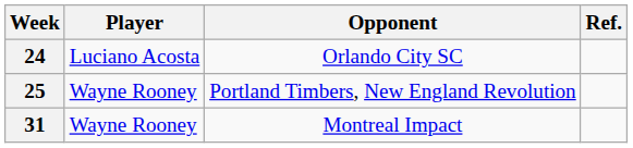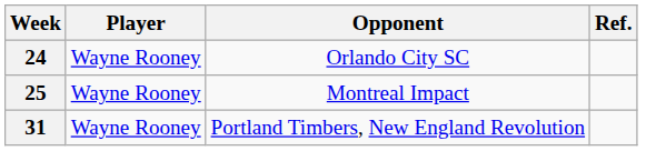24 | Player: Luciano Acosta -> Wayne Rooney
25 | Opponent: Portland Timbers, New England Revolution -> Montreal Impact
31 | Opponent: Montreal Impact -> Portland Timbers, New England Revolution
